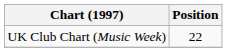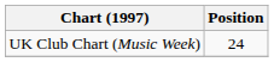UK Club Chart (Music Week) | Position: 22 -> 24
